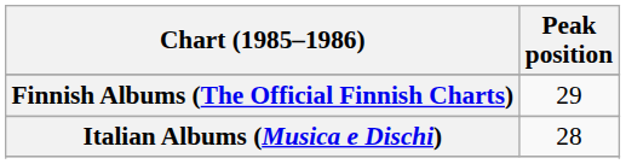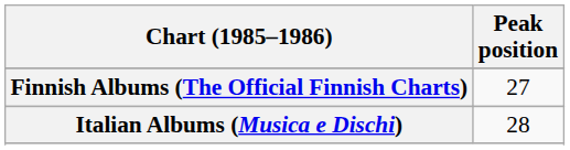Finnish Albums (The Official Finnish Charts) | Peak position: 29 -> 27
